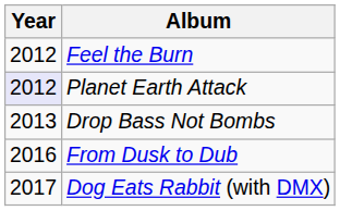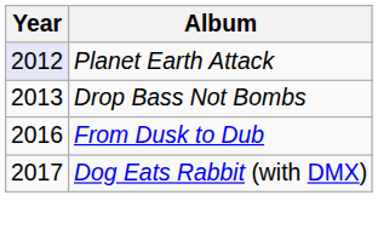- row: 2012 | Feel the Burn
